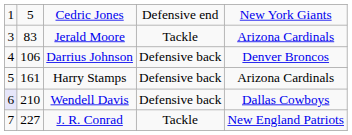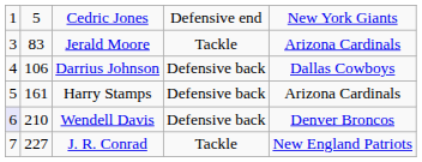Darrius Johnson | column 5: Denver Broncos -> Dallas Cowboys
Wendell Davis | column 5: Dallas Cowboys -> Denver Broncos
